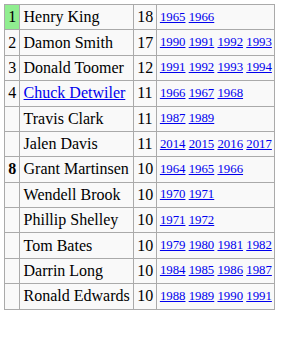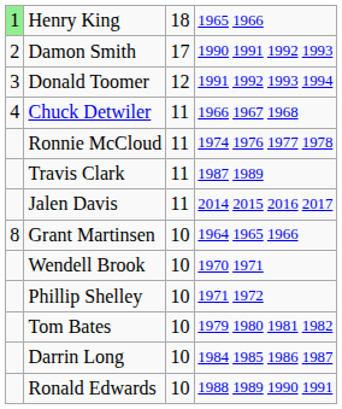+ row: Ronnie McCloud | 11 | 1974 1976 1977 1978
Grant Martinsen | column 1: bold -> normal
